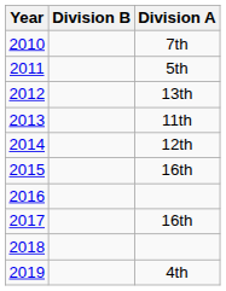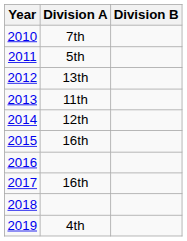columns swapped: Division A <-> Division B
